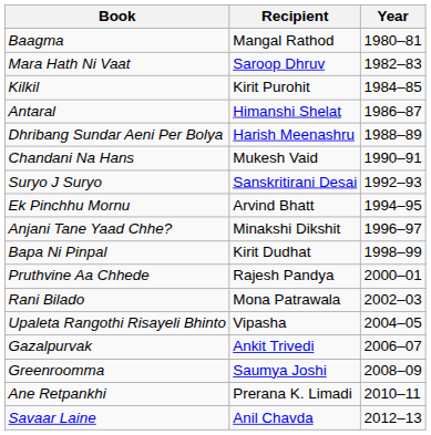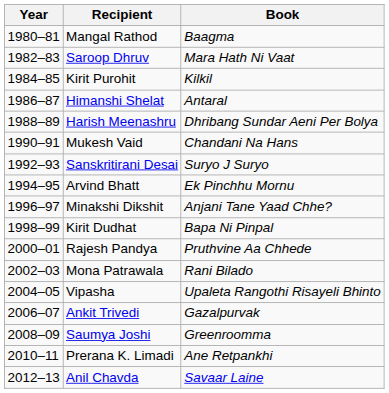columns swapped: Year <-> Book
